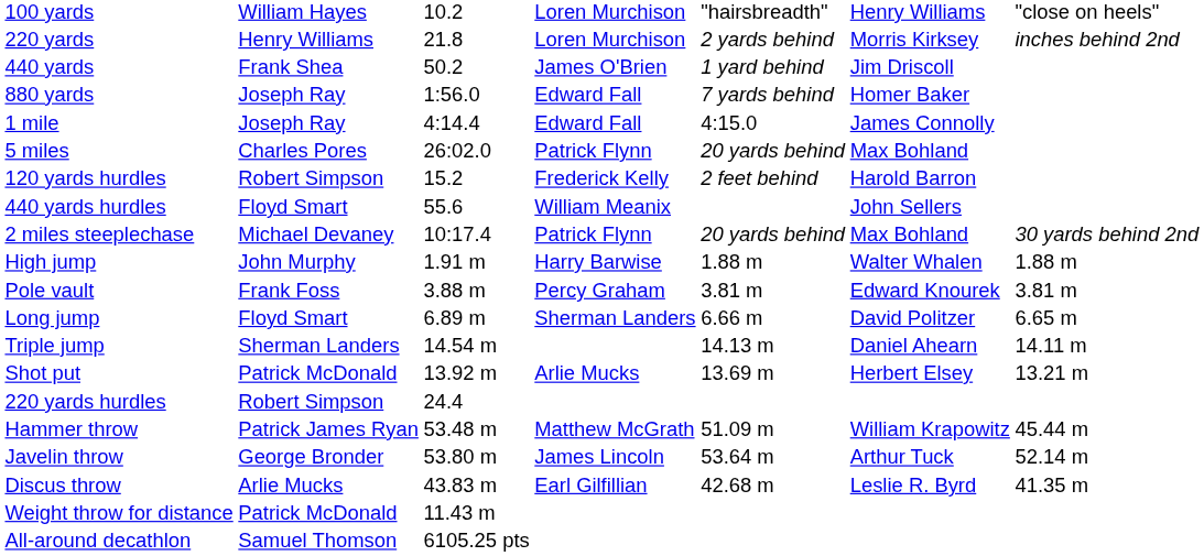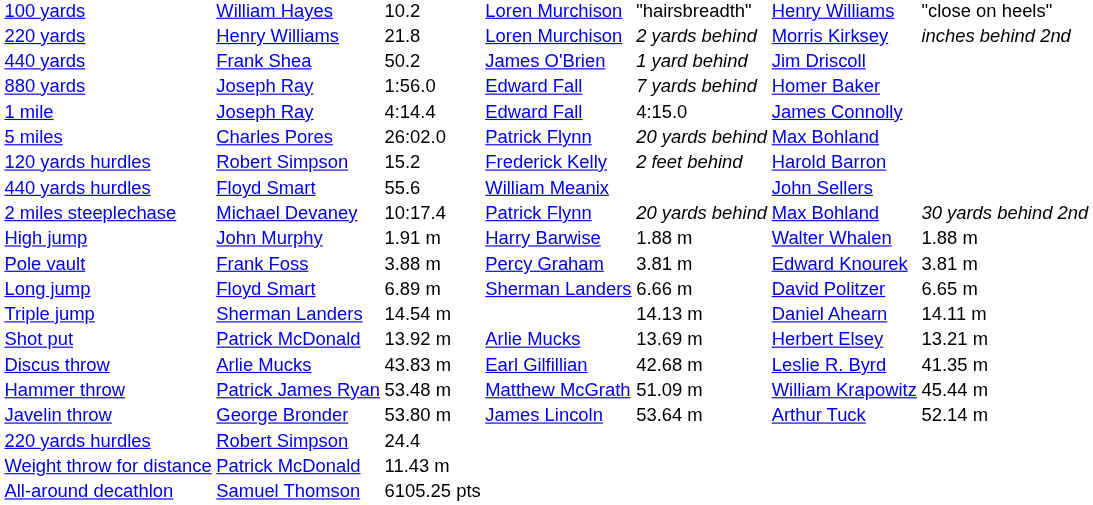rows swapped: Discus throw <-> 220 yards hurdles
